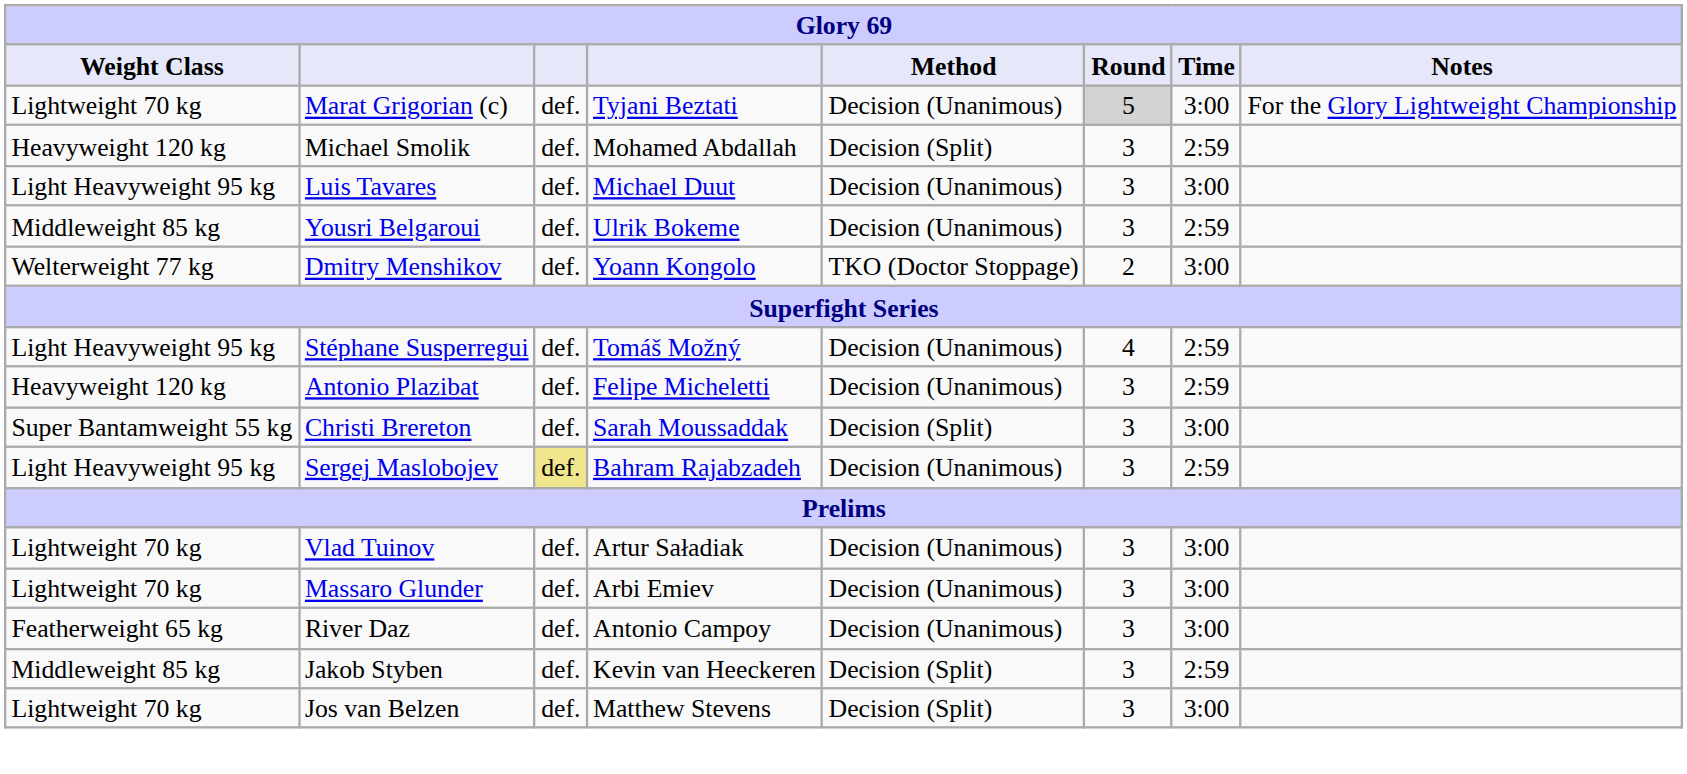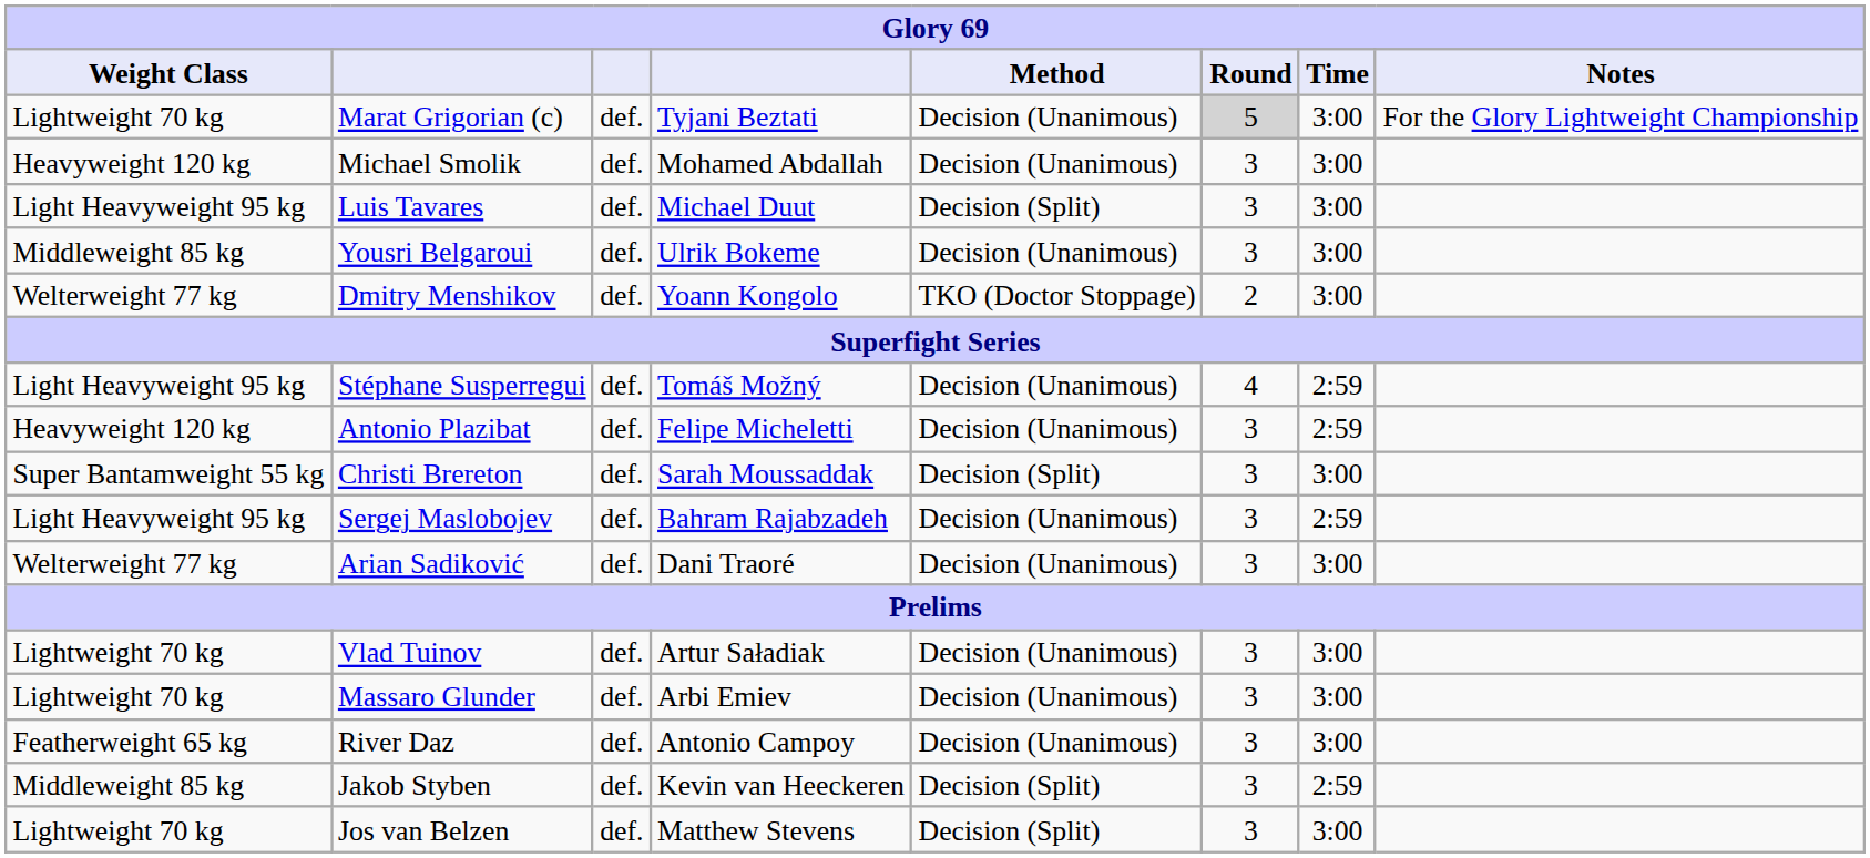Michael Smolik | Method: Decision (Split) -> Decision (Unanimous)
Michael Smolik | Time: 2:59 -> 3:00
Luis Tavares | Method: Decision (Unanimous) -> Decision (Split)
Yousri Belgaroui | Time: 2:59 -> 3:00
Sergej Maslobojev | column 3: khaki background -> no background
+ row: Welterweight 77 kg | Arian Sadiković | def. | Dani Traoré | Decision (Unanimous) | 3 | 3:00
